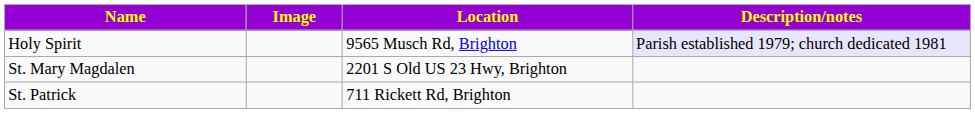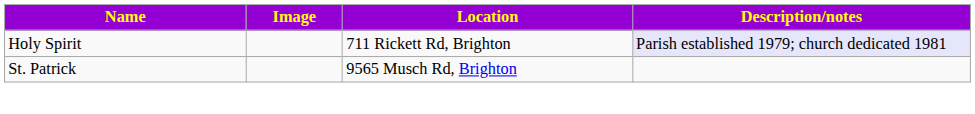Holy Spirit | Location: 9565 Musch Rd, Brighton -> 711 Rickett Rd, Brighton
- row: St. Mary Magdalen | 2201 S Old US 23 Hwy, Brighton
St. Patrick | Location: 711 Rickett Rd, Brighton -> 9565 Musch Rd, Brighton
